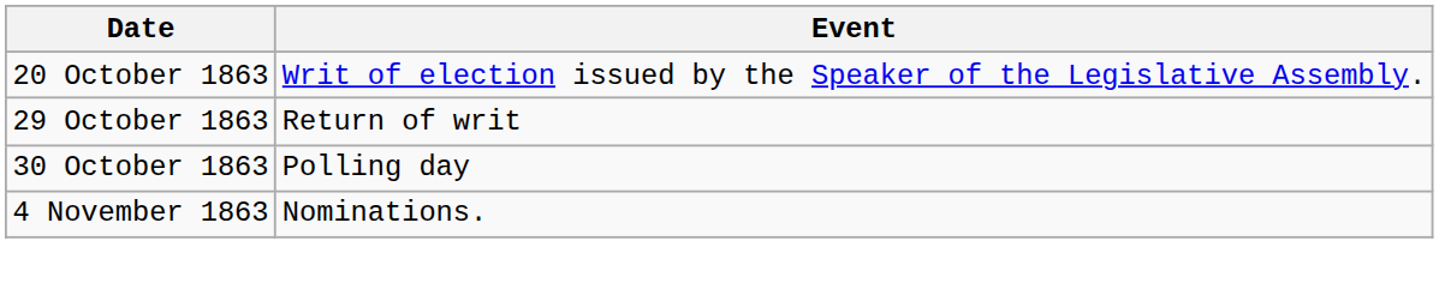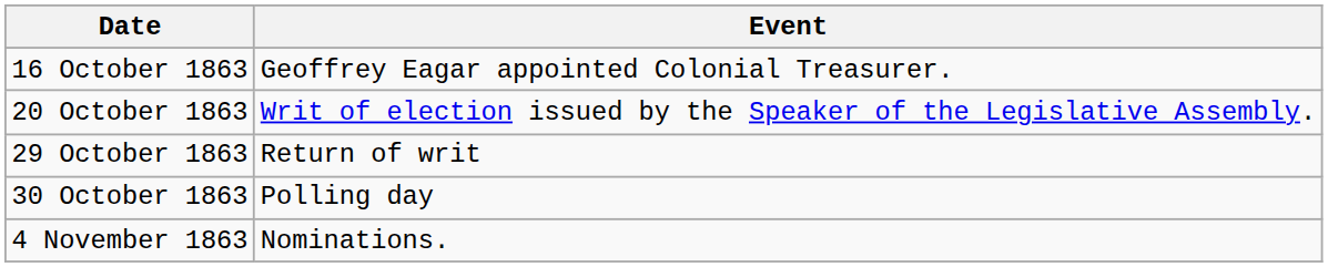+ row: 16 October 1863 | Geoffrey Eagar appointed Colonial Treasurer.
